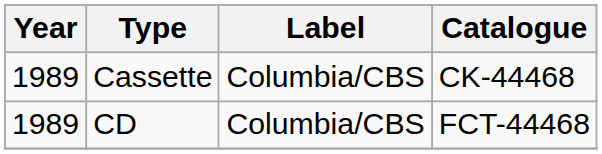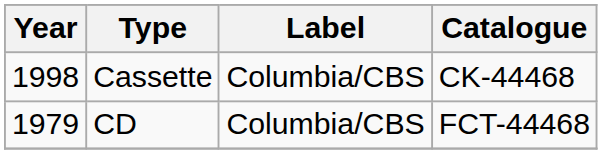Cassette | Year: 1989 -> 1998
CD | Year: 1989 -> 1979
